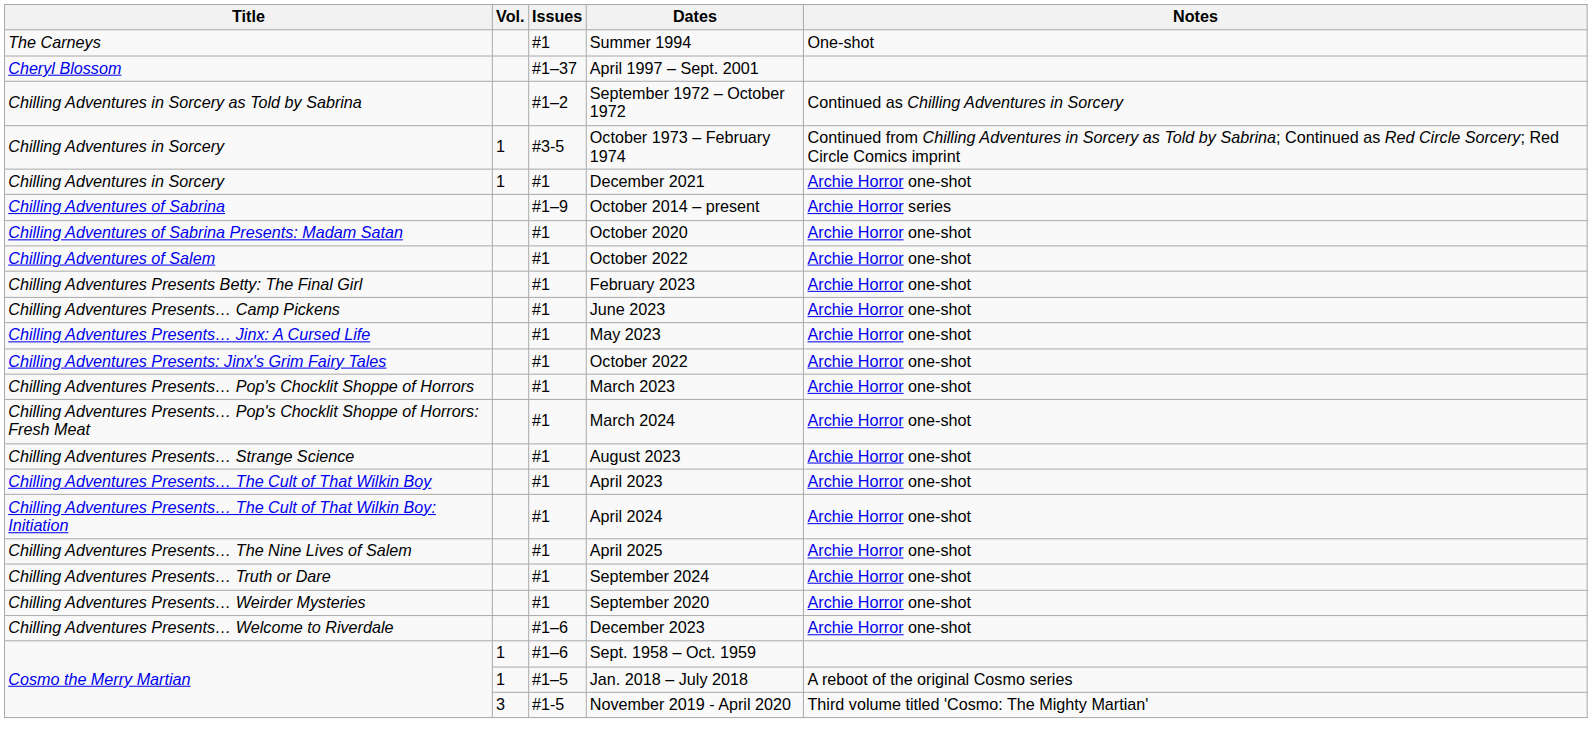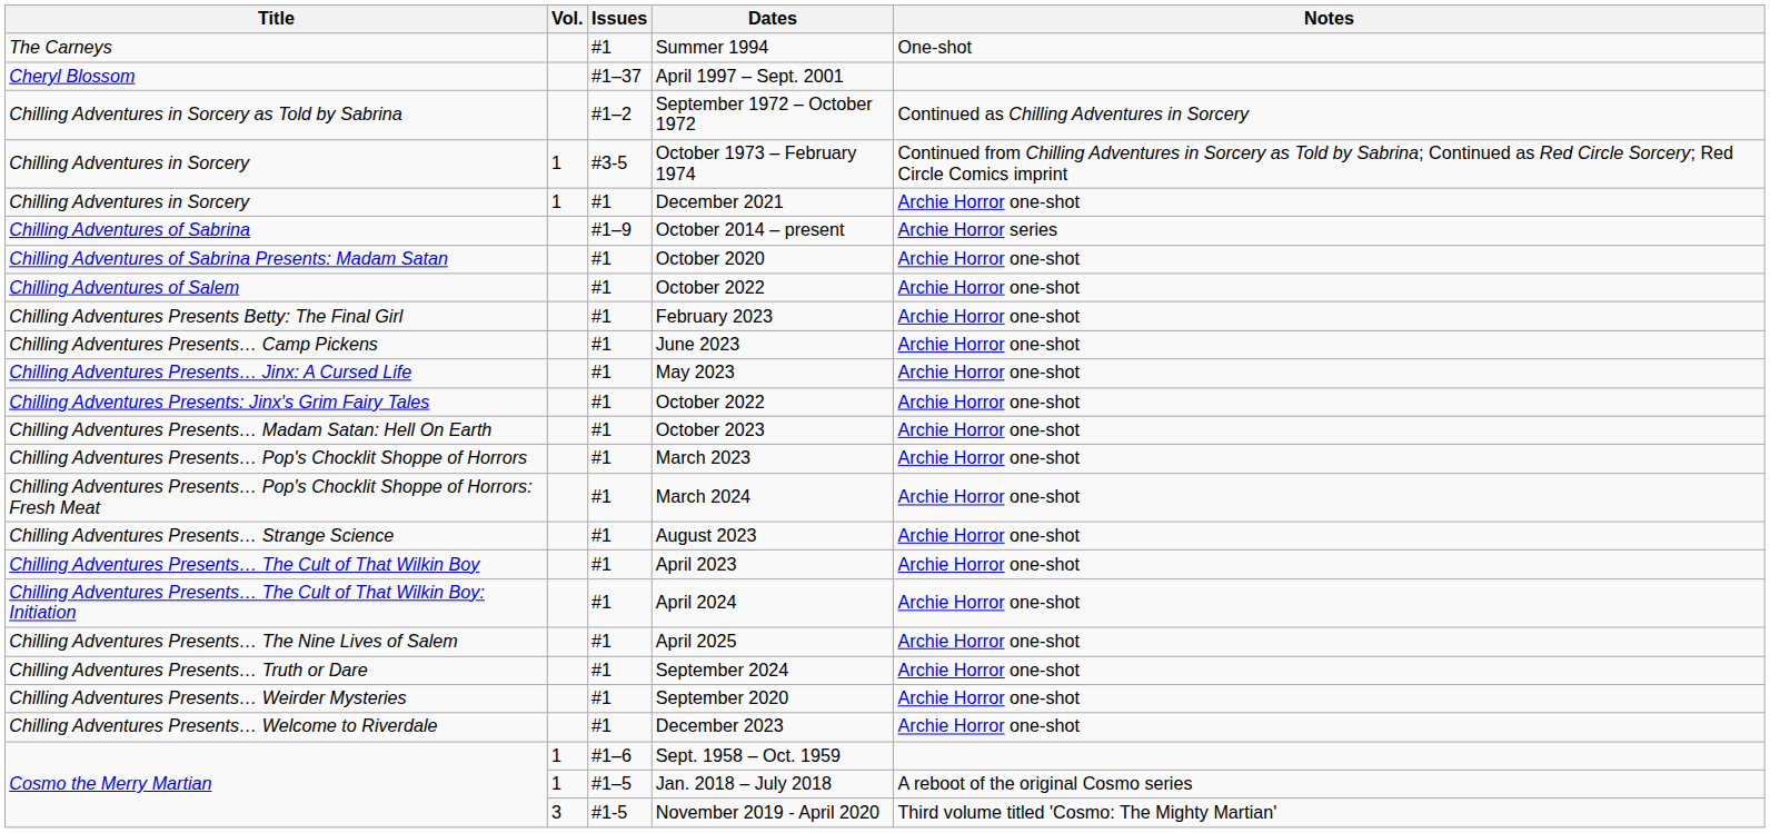+ row: Chilling Adventures Presents… Madam Satan: Hell On Earth | #1 | October 2023 | Archie Horror one-shot
December 2023 | Issues: #1–6 -> #1
